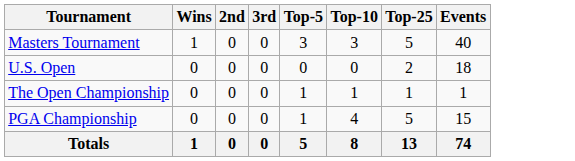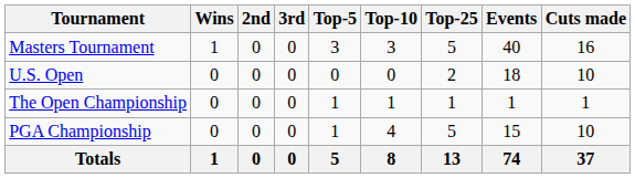+ column: Cuts made | 16 | 10 | 1 | 10 | 37
